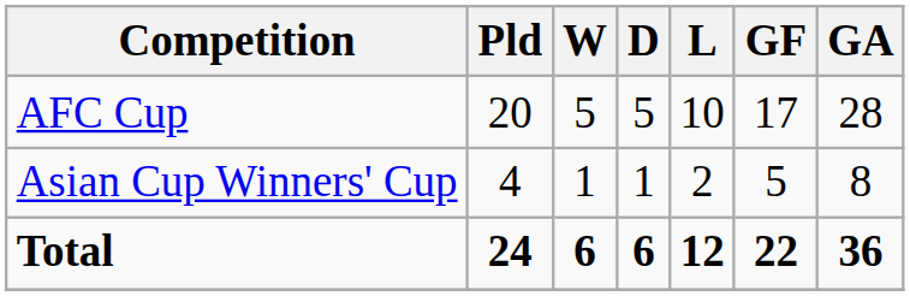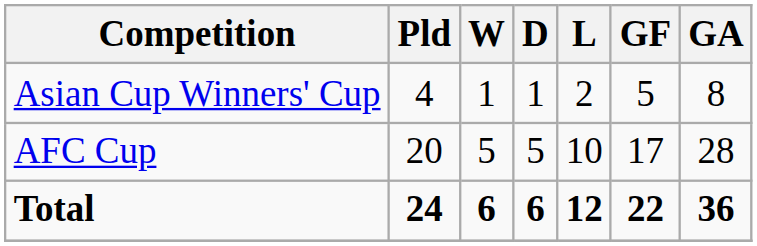rows swapped: Asian Cup Winners' Cup <-> AFC Cup
